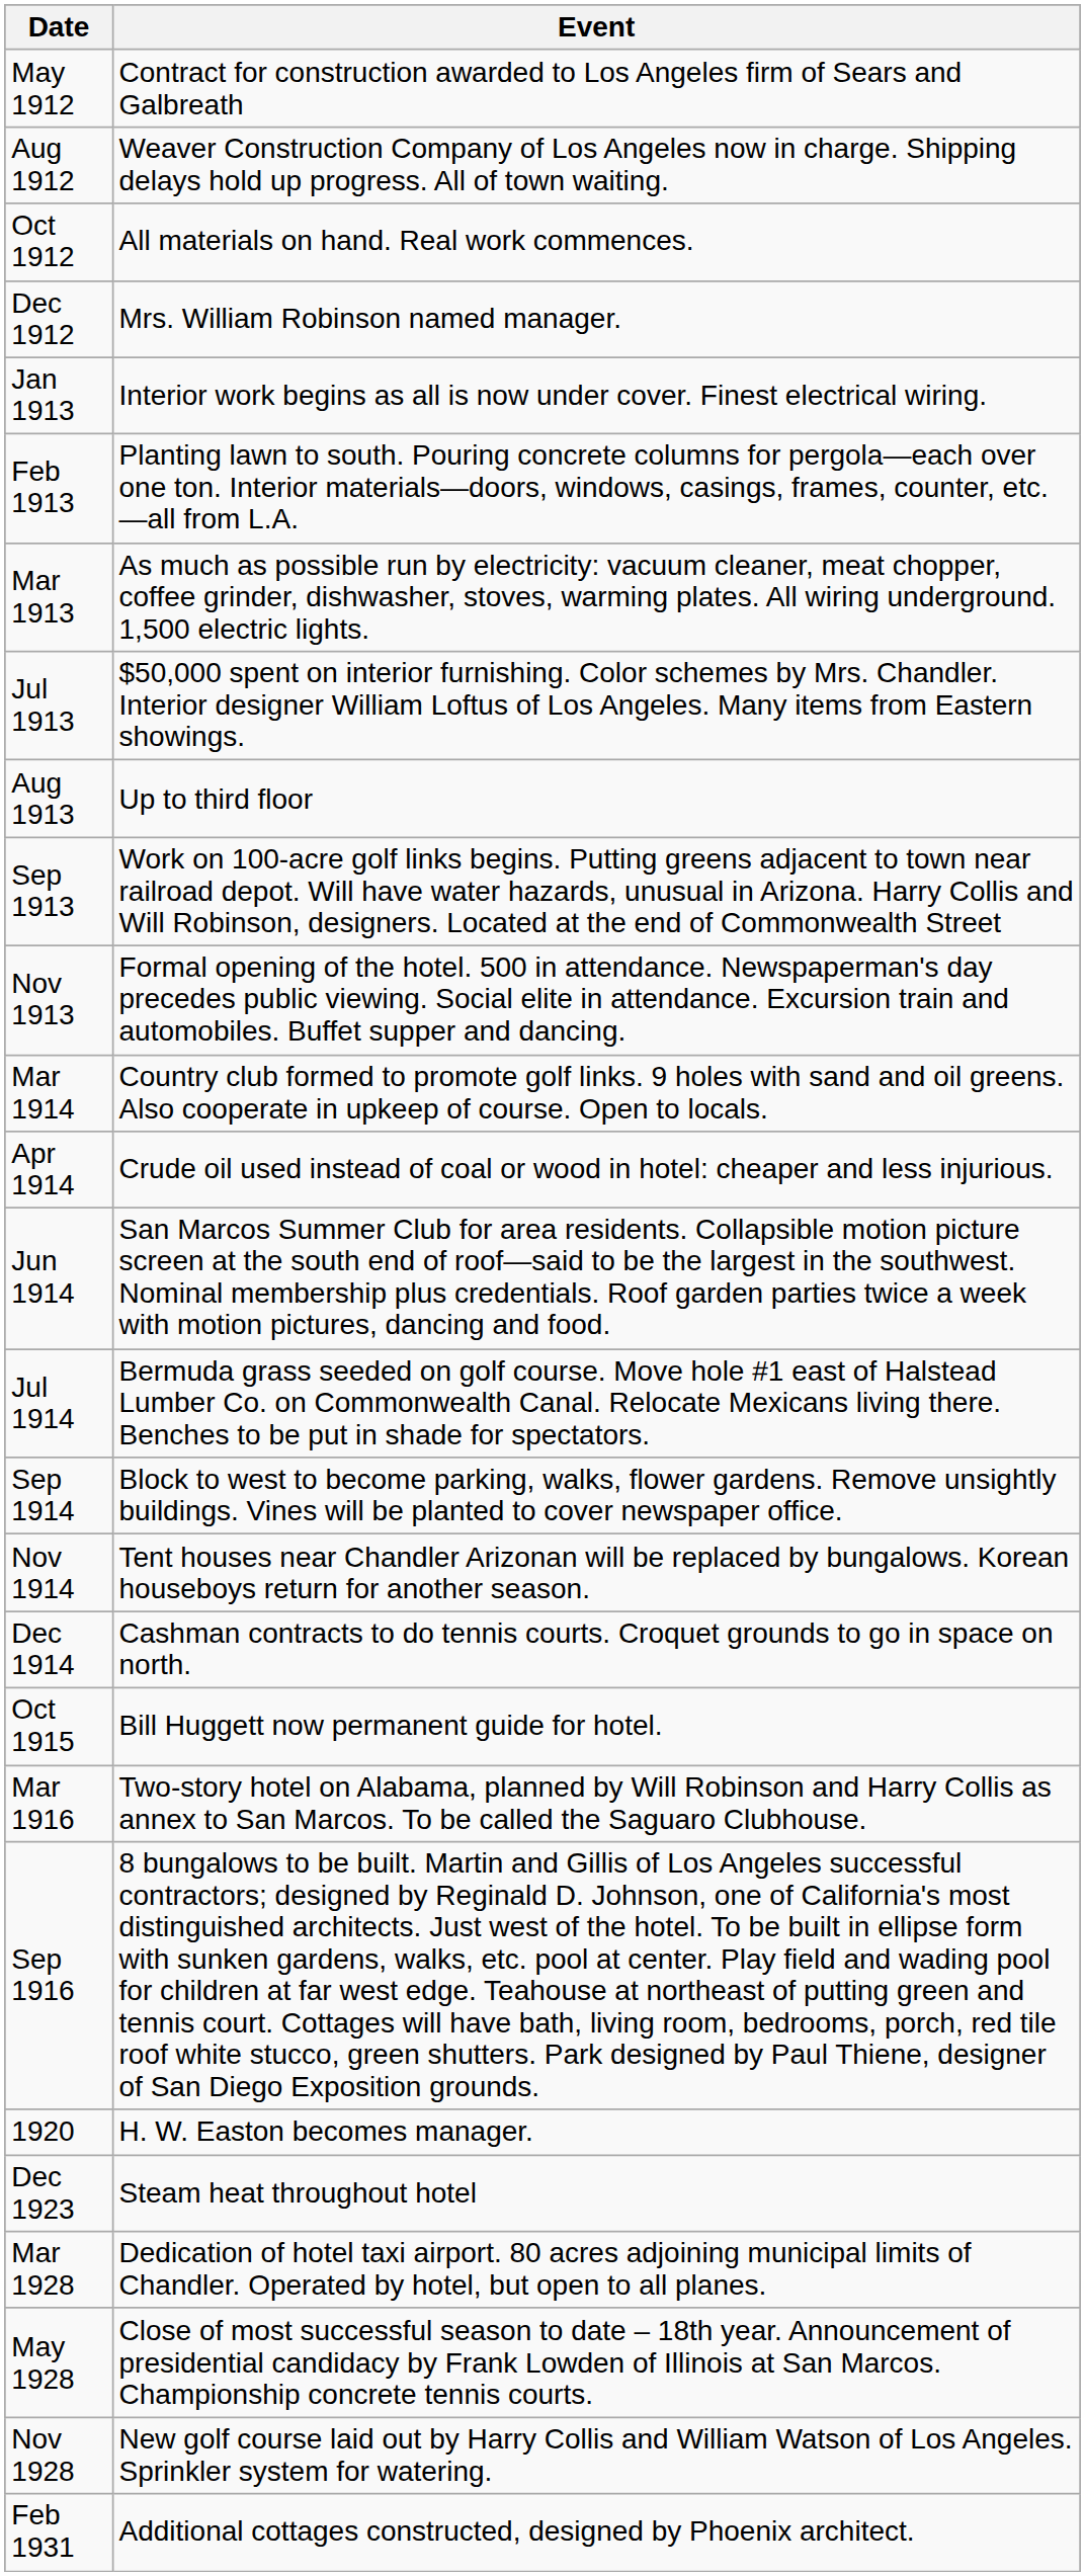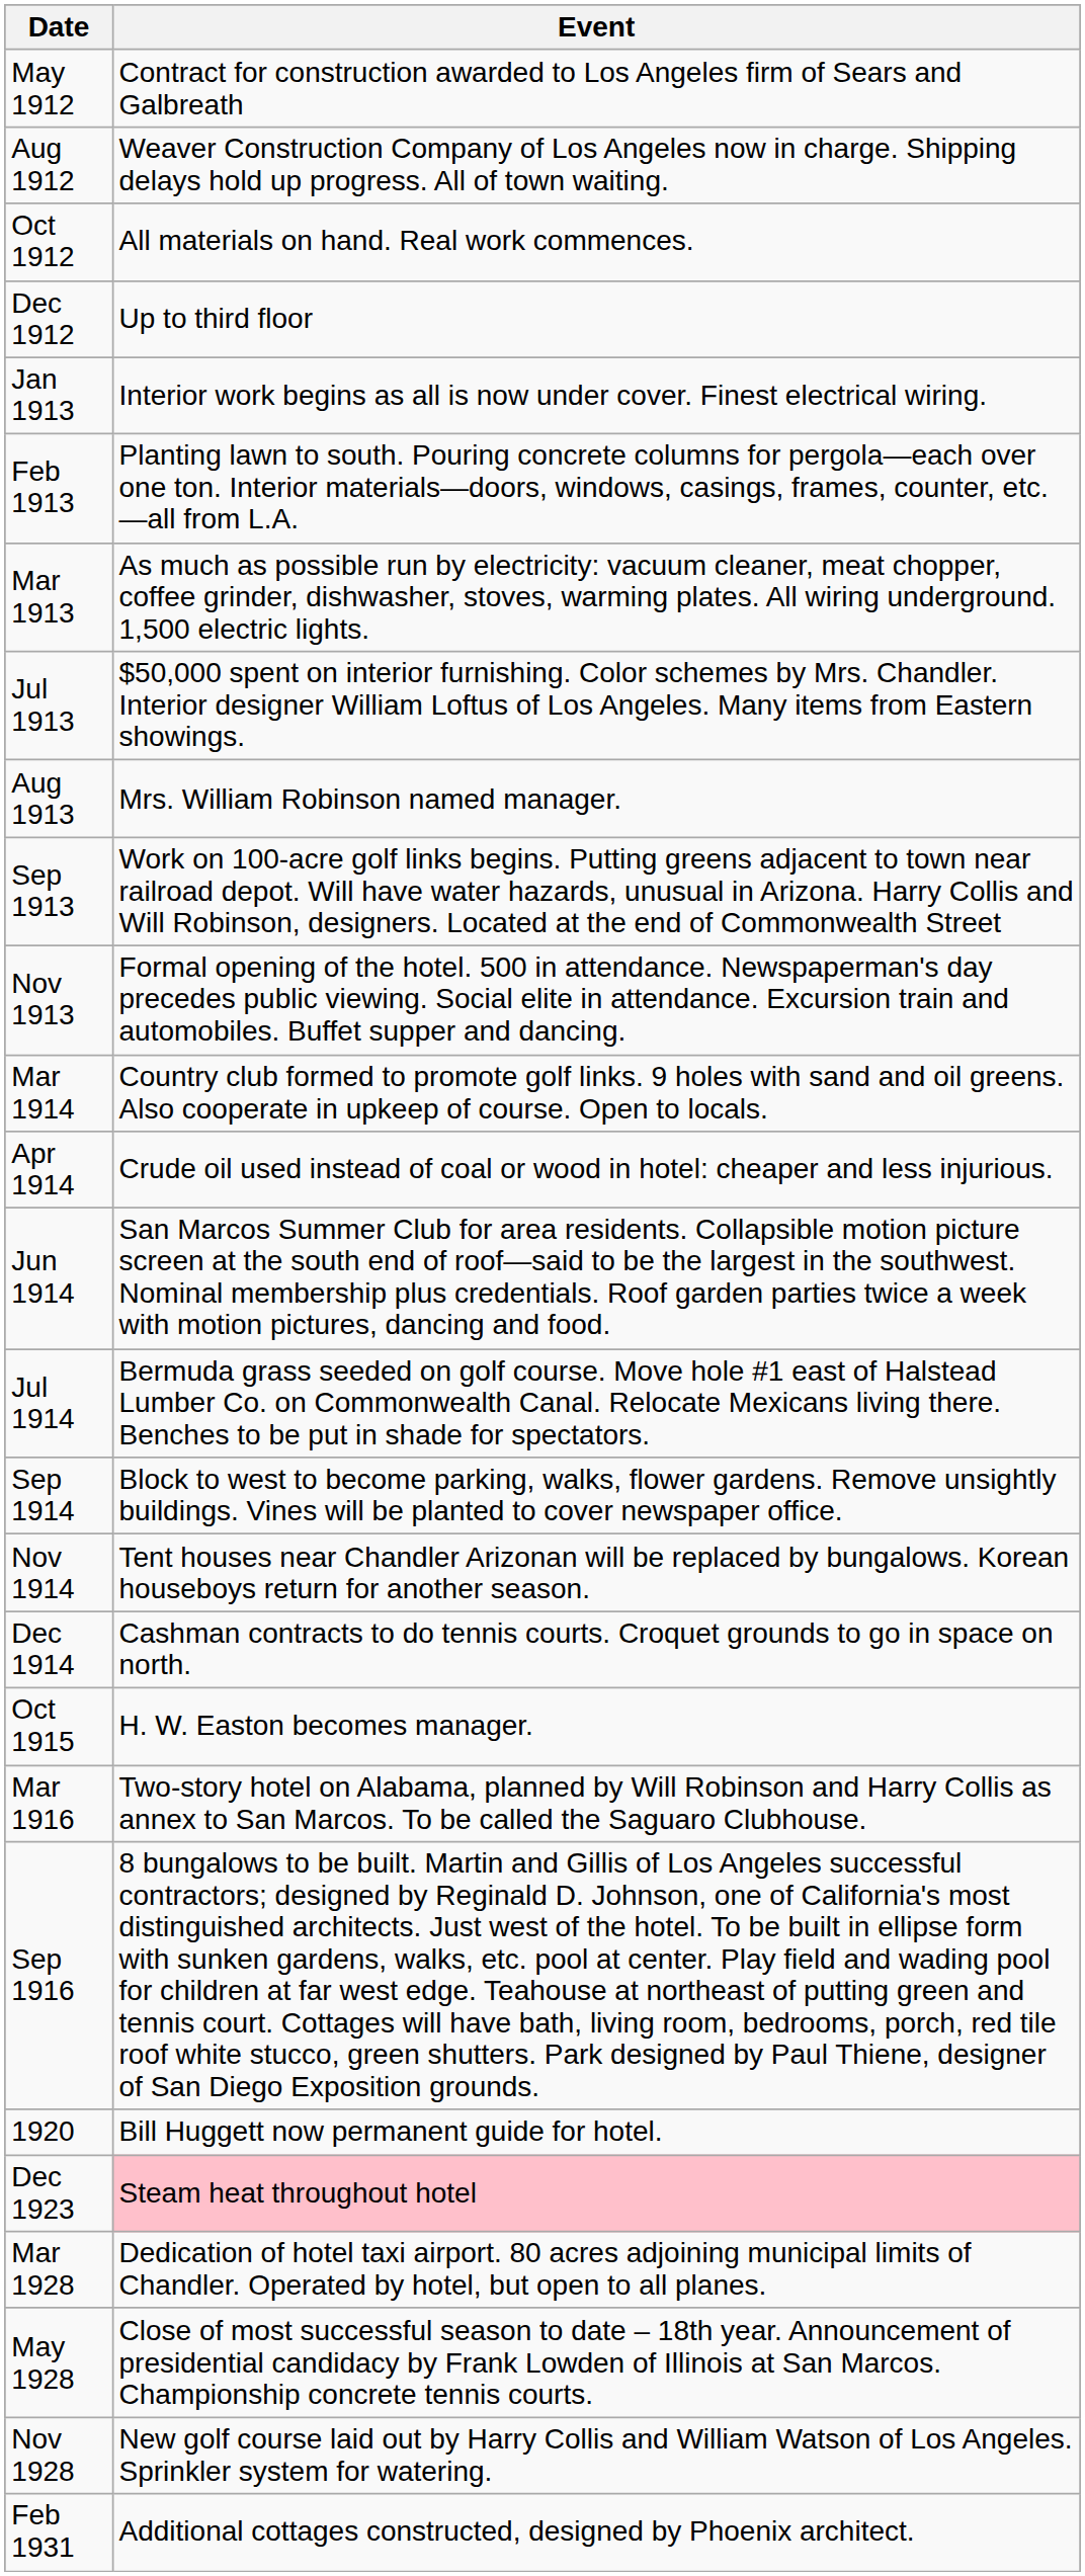Dec 1912 | Event: Mrs. William Robinson named manager. -> Up to third floor
Aug 1913 | Event: Up to third floor -> Mrs. William Robinson named manager.
Oct 1915 | Event: Bill Huggett now permanent guide for hotel. -> H. W. Easton becomes manager.
1920 | Event: H. W. Easton becomes manager. -> Bill Huggett now permanent guide for hotel.
Dec 1923 | Event: no background -> pink background
